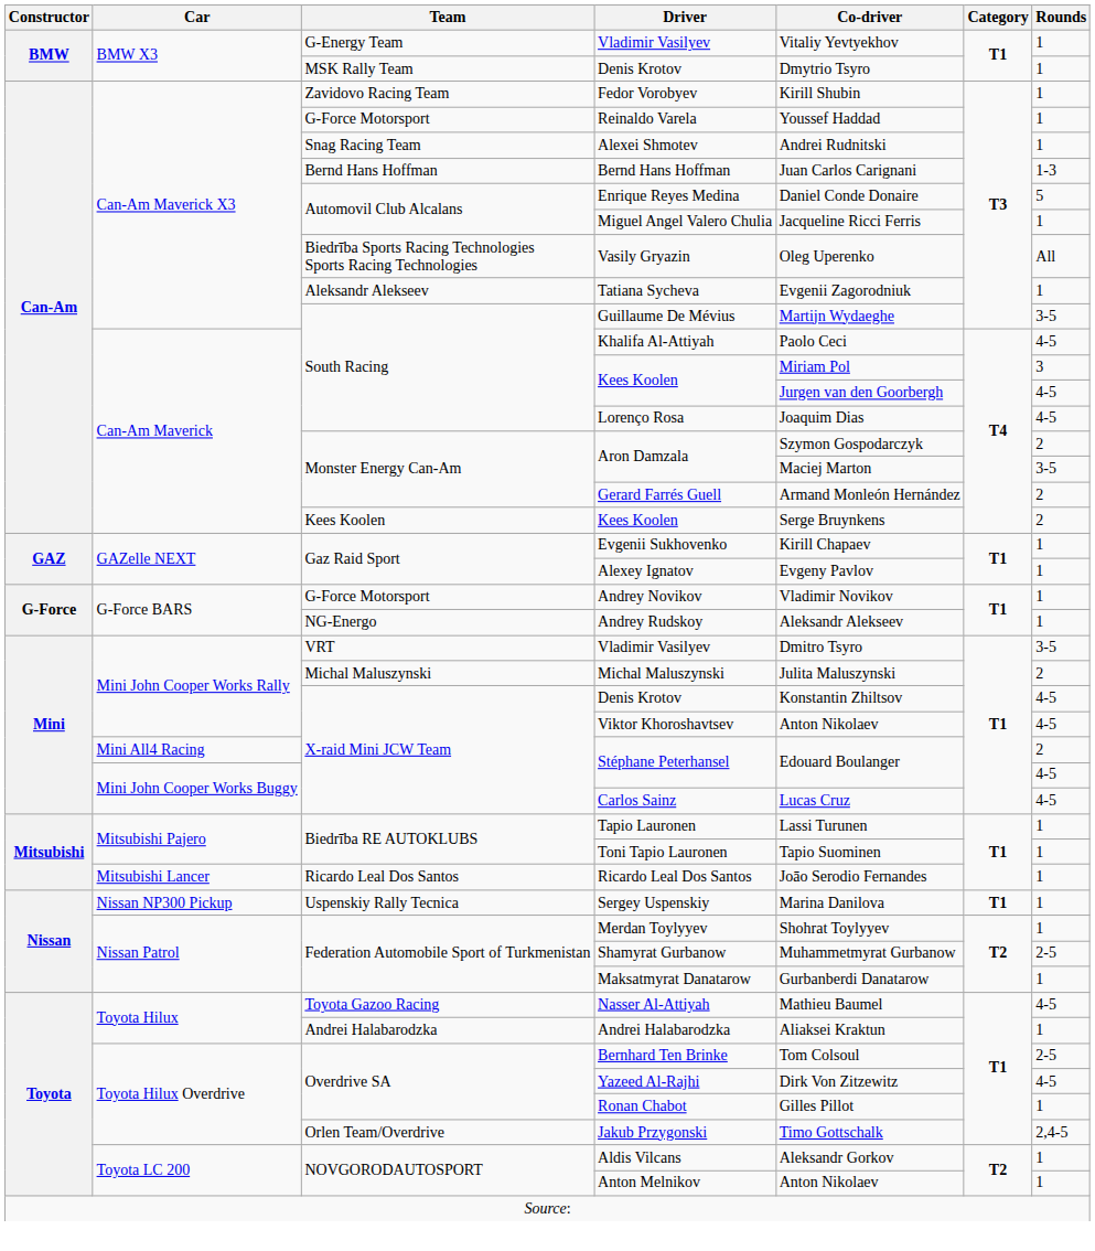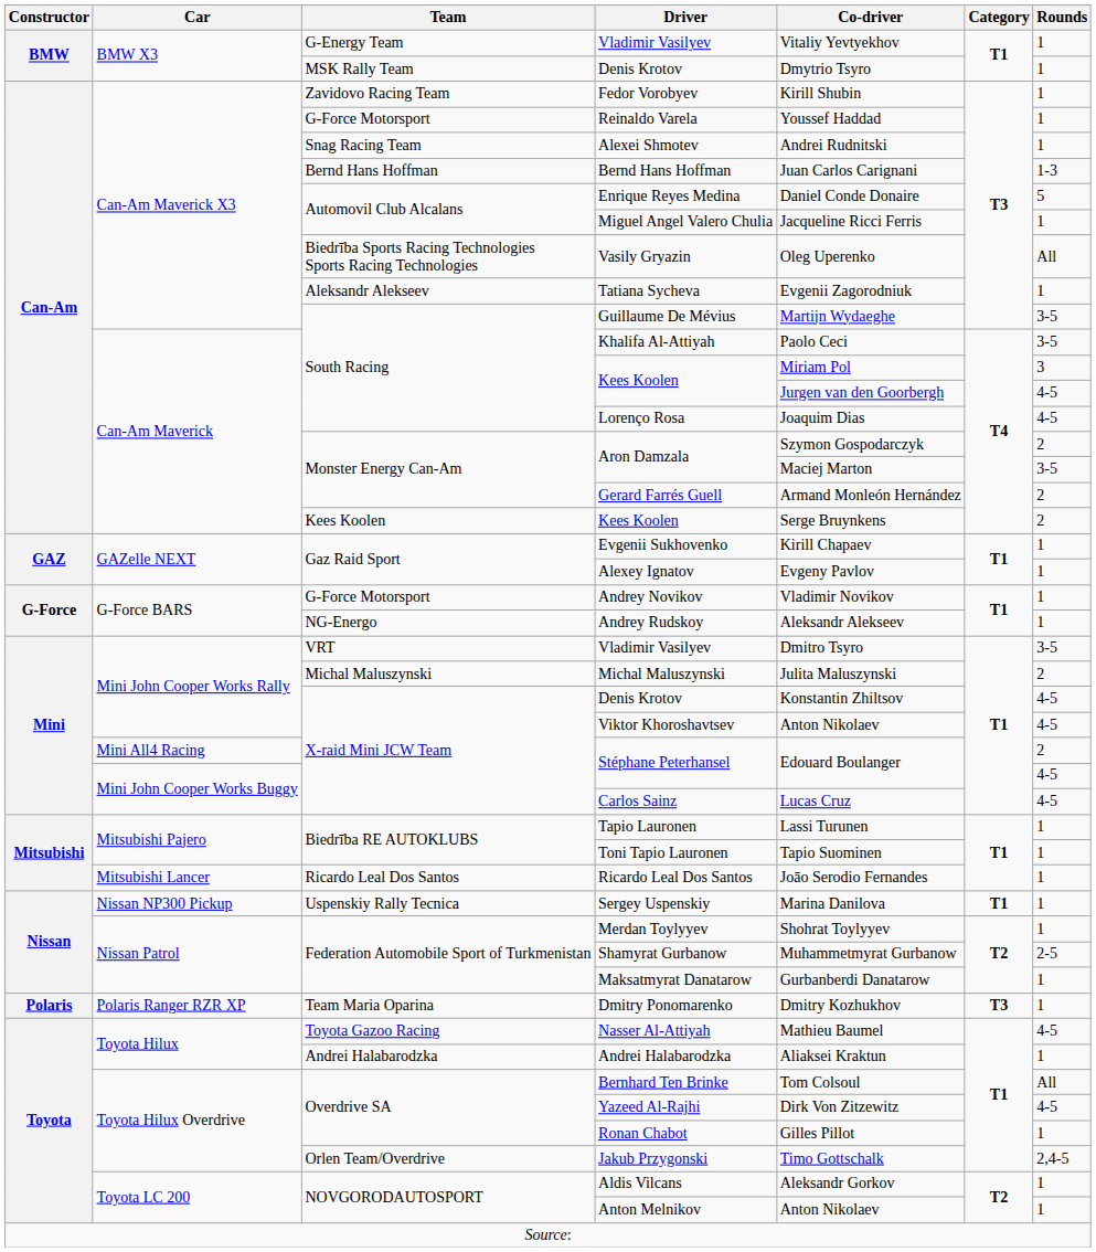Khalifa Al-Attiyah | Rounds: 4-5 -> 3-5
+ row: Polaris | Polaris Ranger RZR XP | Team Maria Oparina | Dmitry Ponomarenko | Dmitry Kozhukhov | T3 | 1
Bernhard Ten Brinke | Rounds: 2-5 -> All
